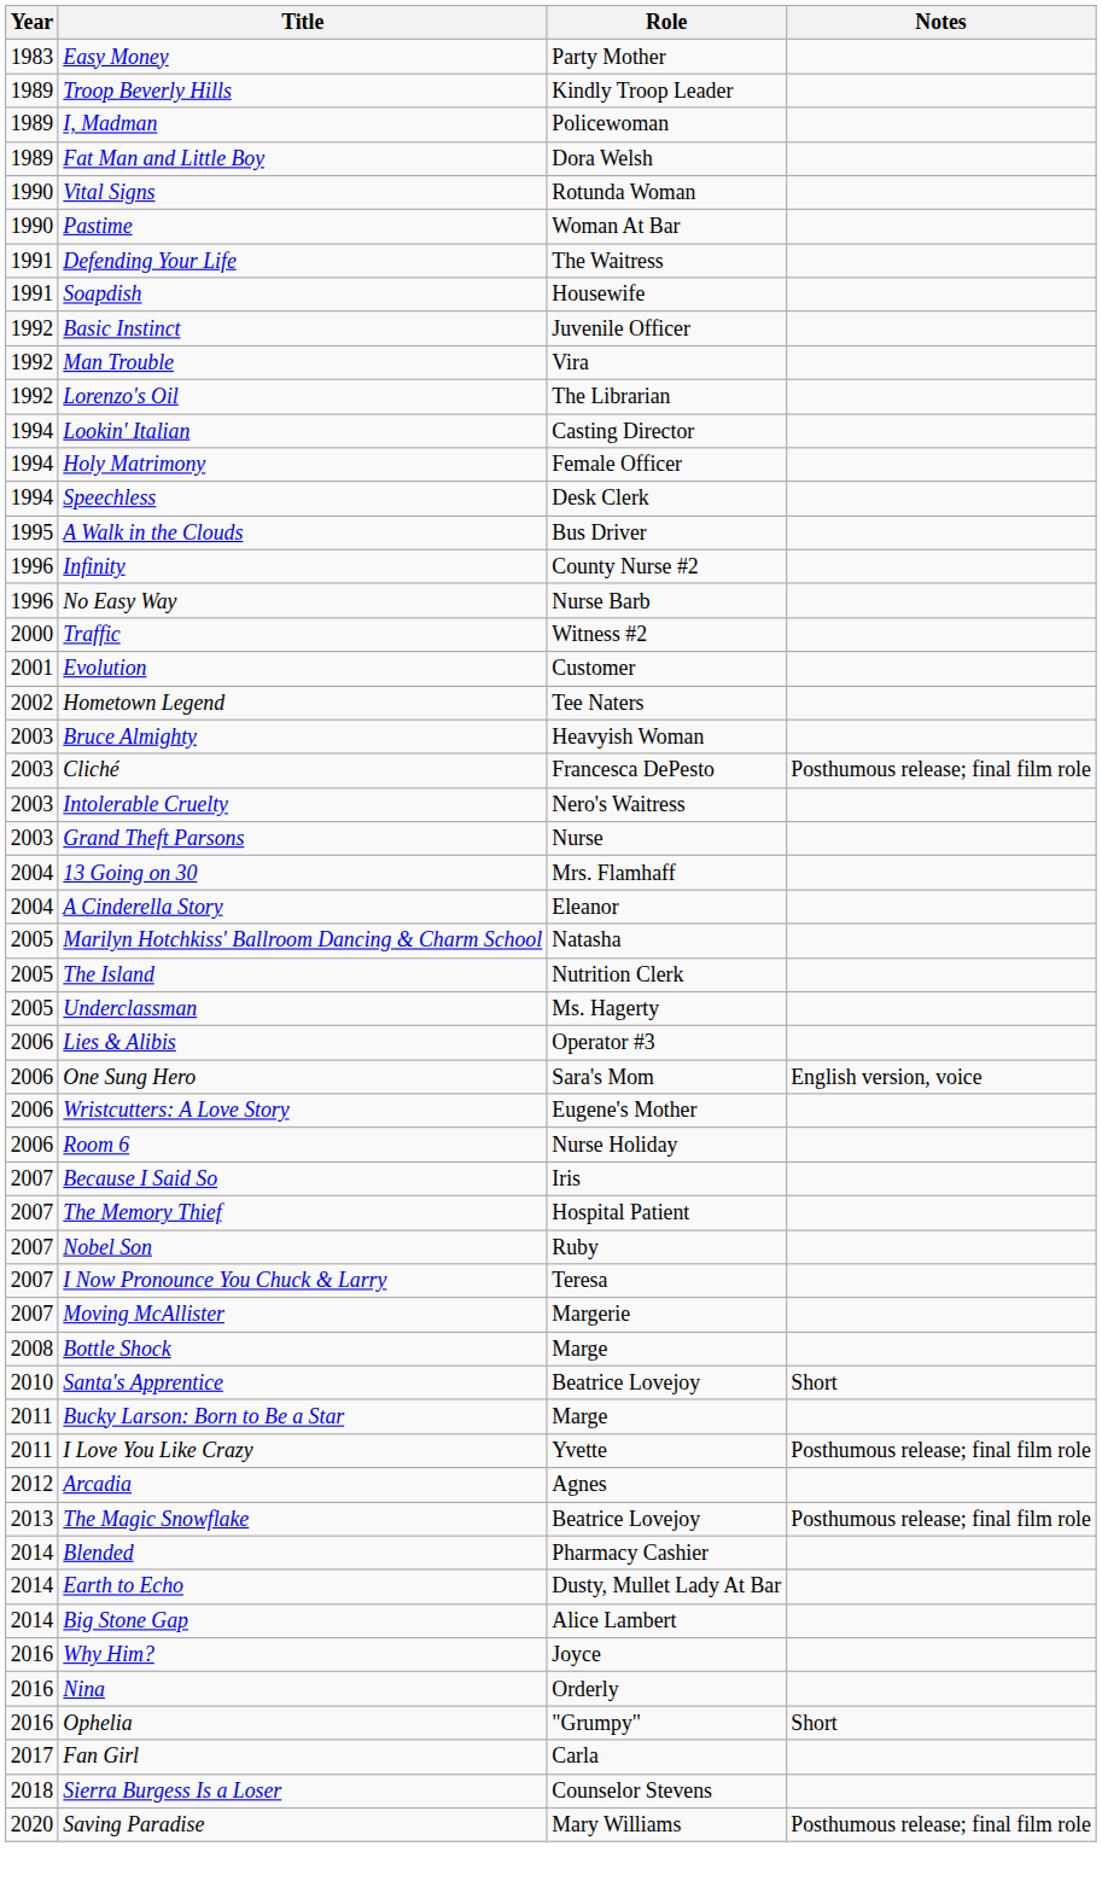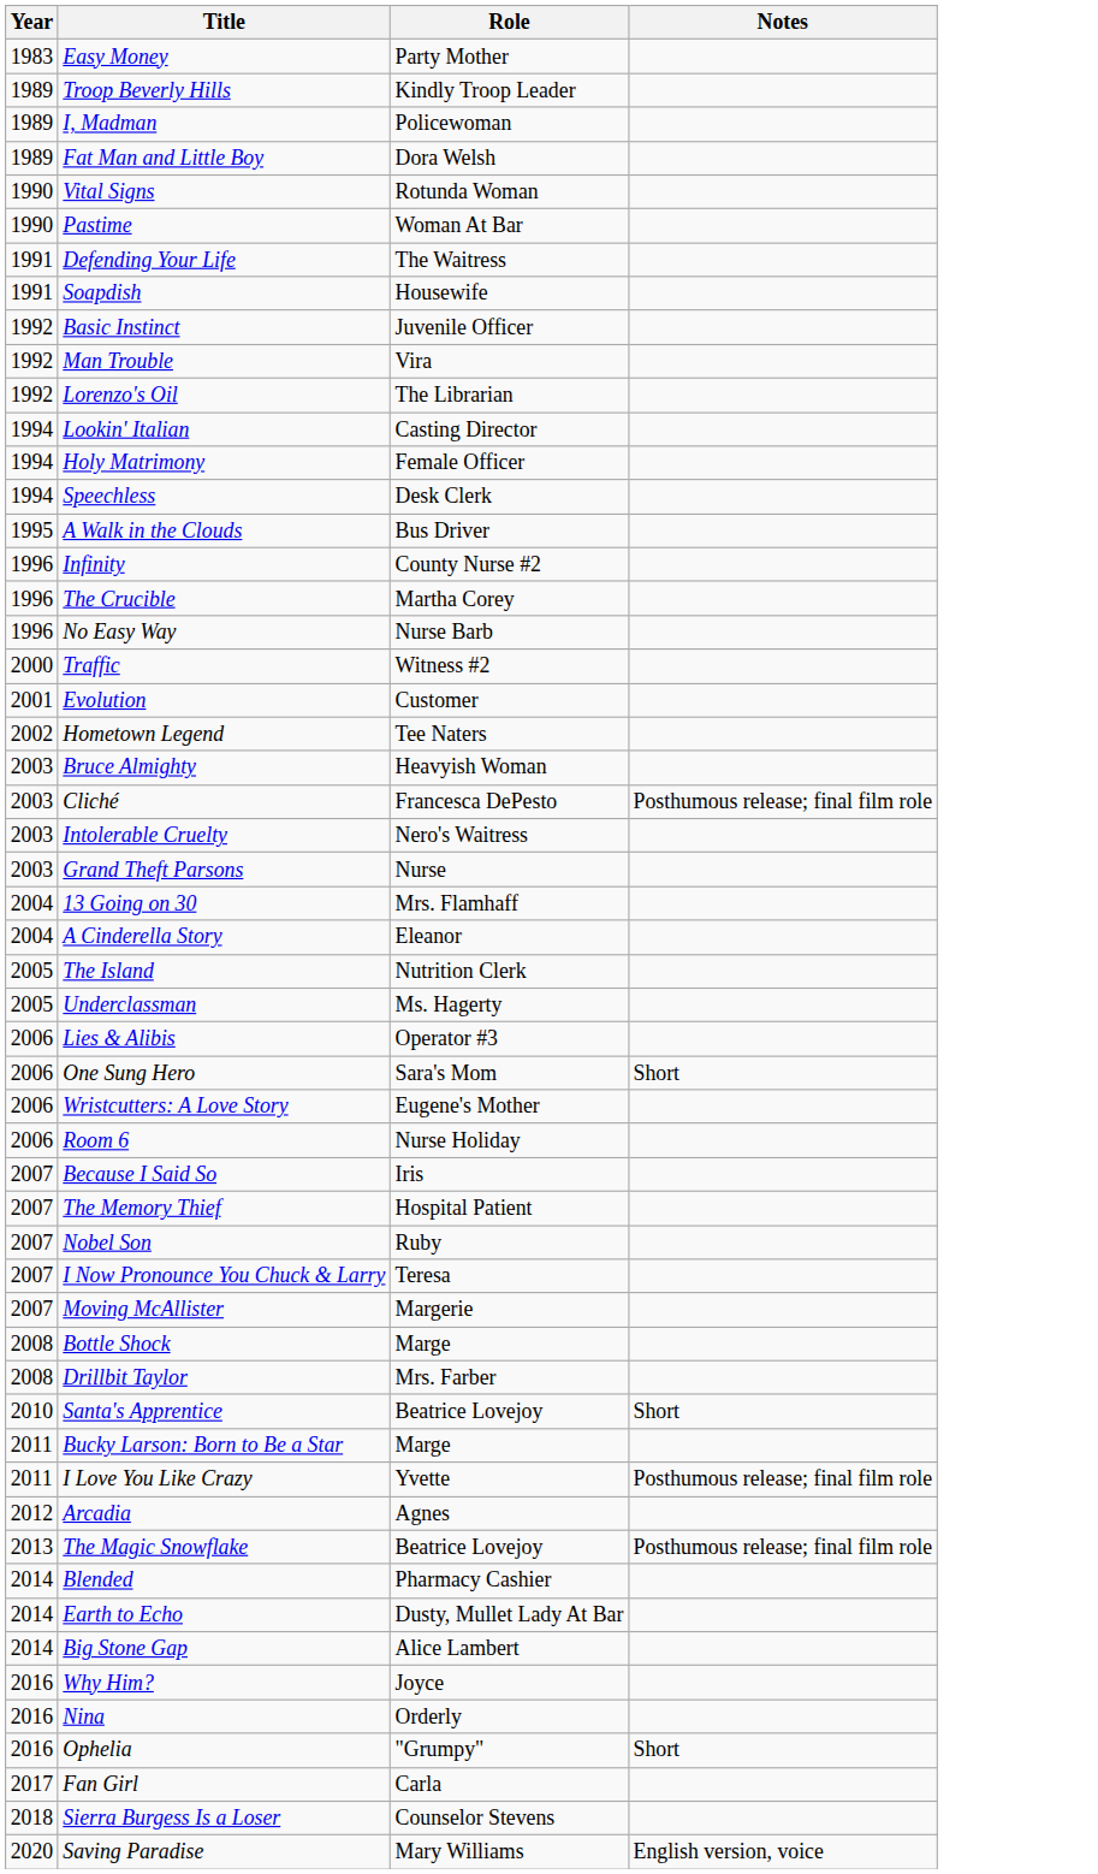+ row: 1996 | The Crucible | Martha Corey
- row: 2005 | Marilyn Hotchkiss' Ballroom Dancing & Charm School | Natasha
One Sung Hero | Notes: English version, voice -> Short
+ row: 2008 | Drillbit Taylor | Mrs. Farber
Saving Paradise | Notes: Posthumous release; final film role -> English version, voice
